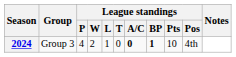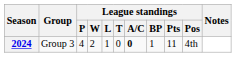2024 | League standings / BP: bold -> normal
2024 | League standings / Pts: 10 -> 11
